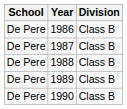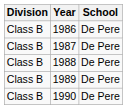columns swapped: School <-> Division
